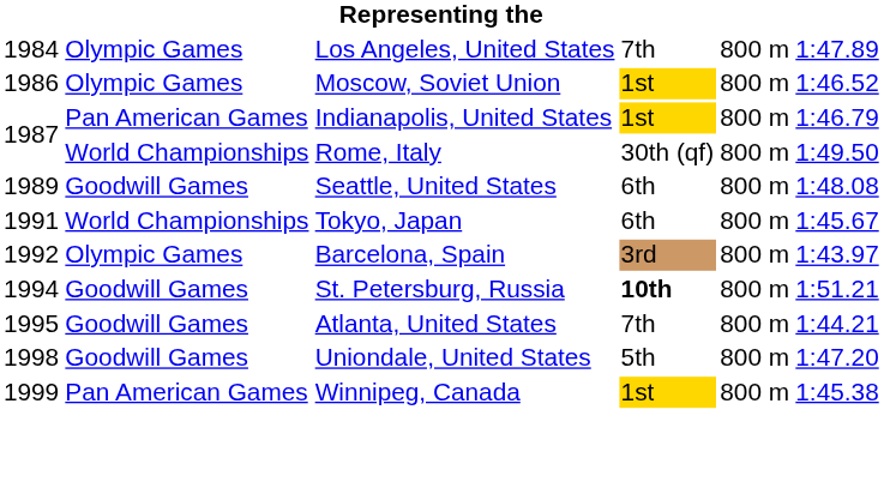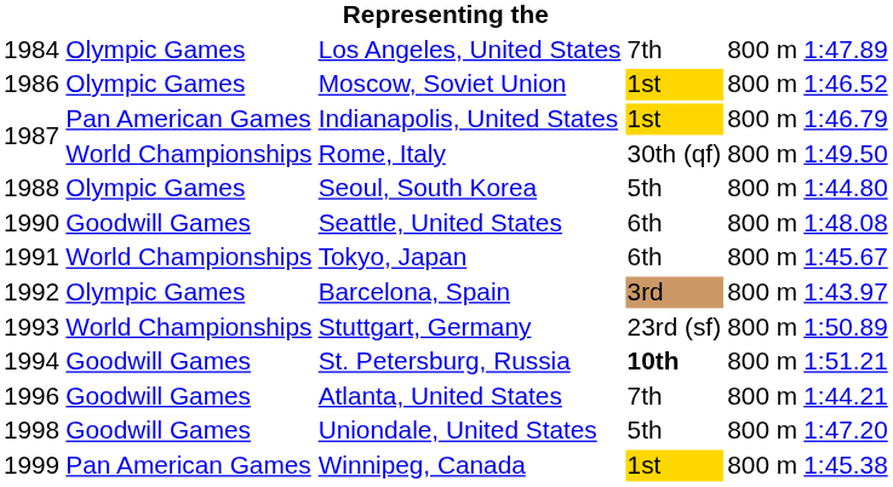+ row: 1988 | Olympic Games | Seoul, South Korea | 5th | 800 m | 1:44.80
Seattle, United States | column 1: 1989 -> 1990
+ row: 1993 | World Championships | Stuttgart, Germany | 23rd (sf) | 800 m | 1:50.89
Atlanta, United States | column 1: 1995 -> 1996
